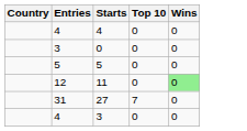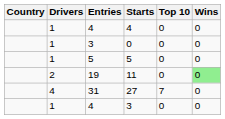+ column: Drivers | 1 | 1 | 1 | 2 | 4 | 1
11 | Entries: 12 -> 19
